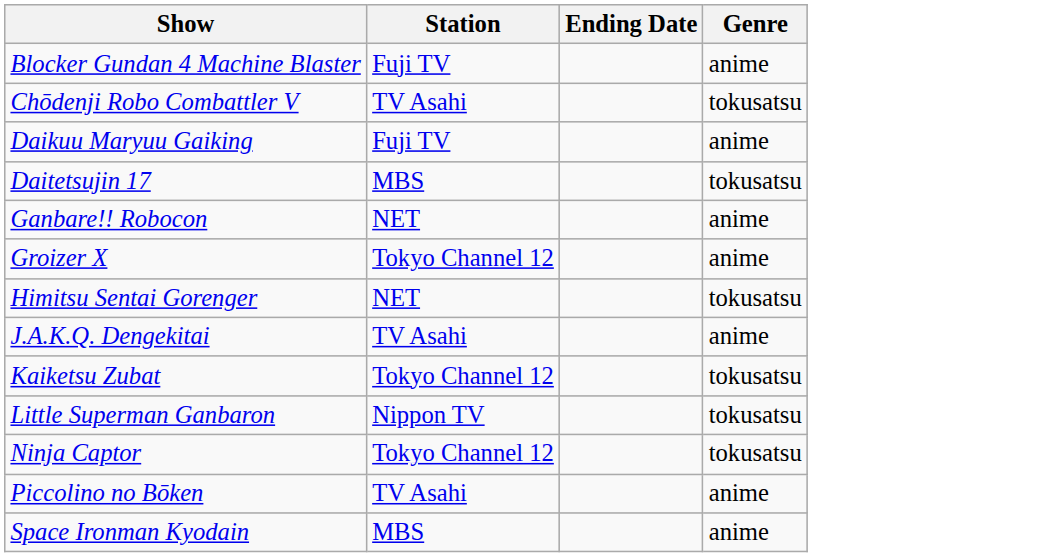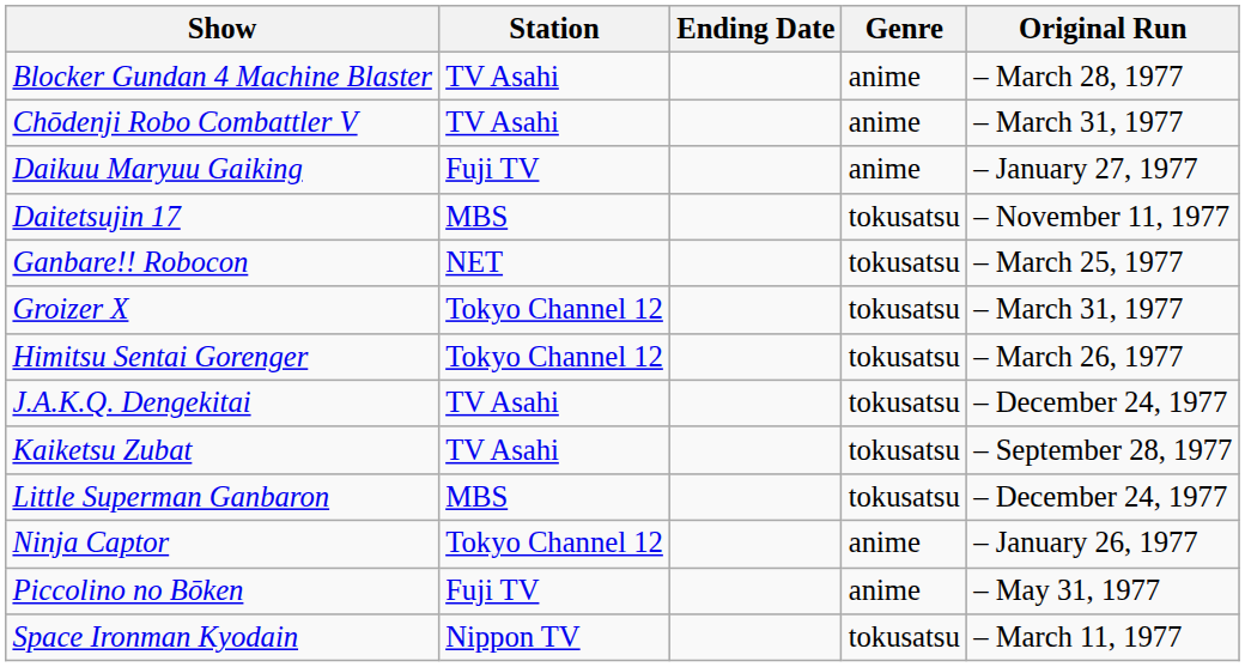+ column: Original Run | – March 28, 1977 | – March 31, 1977 | – January 27, 1977 | – November 11, 1977 | – March 25, 1977 | – March 31, 1977 | – March 26, 1977 | – December 24, 1977 | – September 28, 1977 | – December 24, 1977 | – January 26, 1977 | – May 31, 1977 | – March 11, 1977
Blocker Gundan 4 Machine Blaster | Station: Fuji TV -> TV Asahi
Chōdenji Robo Combattler V | Genre: tokusatsu -> anime
Ganbare!! Robocon | Genre: anime -> tokusatsu
Groizer X | Genre: anime -> tokusatsu
Himitsu Sentai Gorenger | Station: NET -> Tokyo Channel 12
J.A.K.Q. Dengekitai | Genre: anime -> tokusatsu
Kaiketsu Zubat | Station: Tokyo Channel 12 -> TV Asahi
Little Superman Ganbaron | Station: Nippon TV -> MBS
Ninja Captor | Genre: tokusatsu -> anime
Piccolino no Bōken | Station: TV Asahi -> Fuji TV
Space Ironman Kyodain | Station: MBS -> Nippon TV
Space Ironman Kyodain | Genre: anime -> tokusatsu
